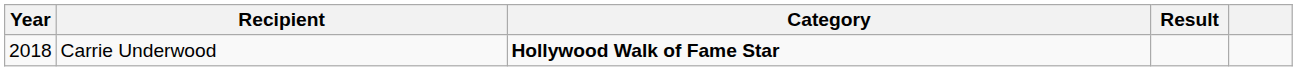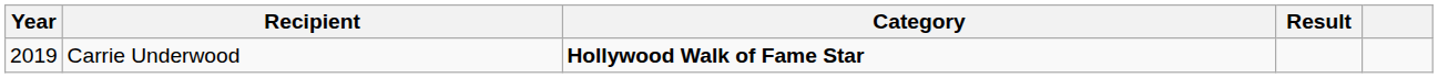Carrie Underwood | Year: 2018 -> 2019
